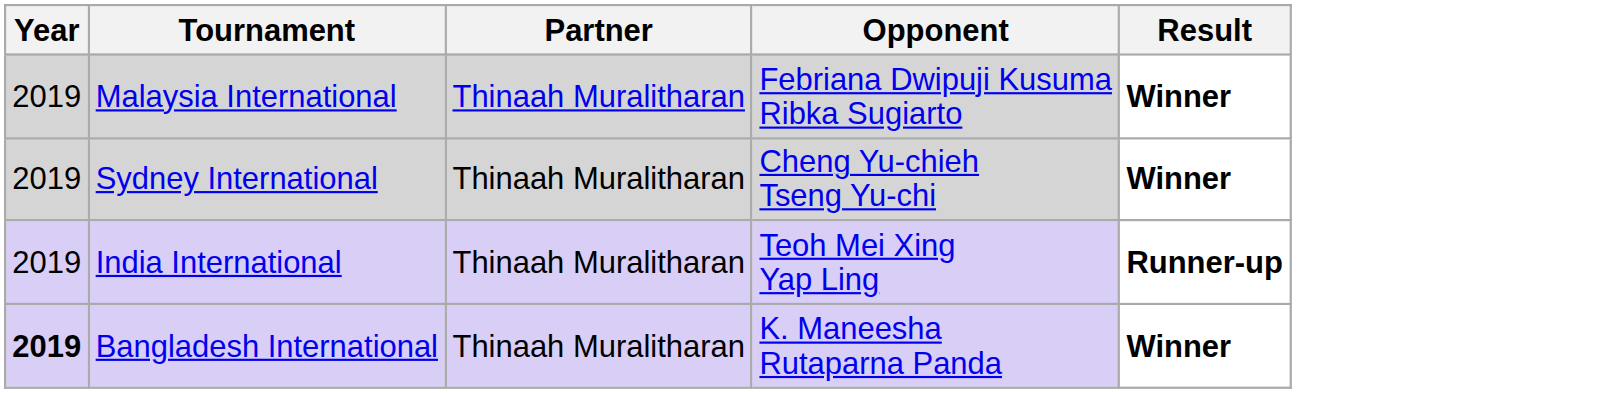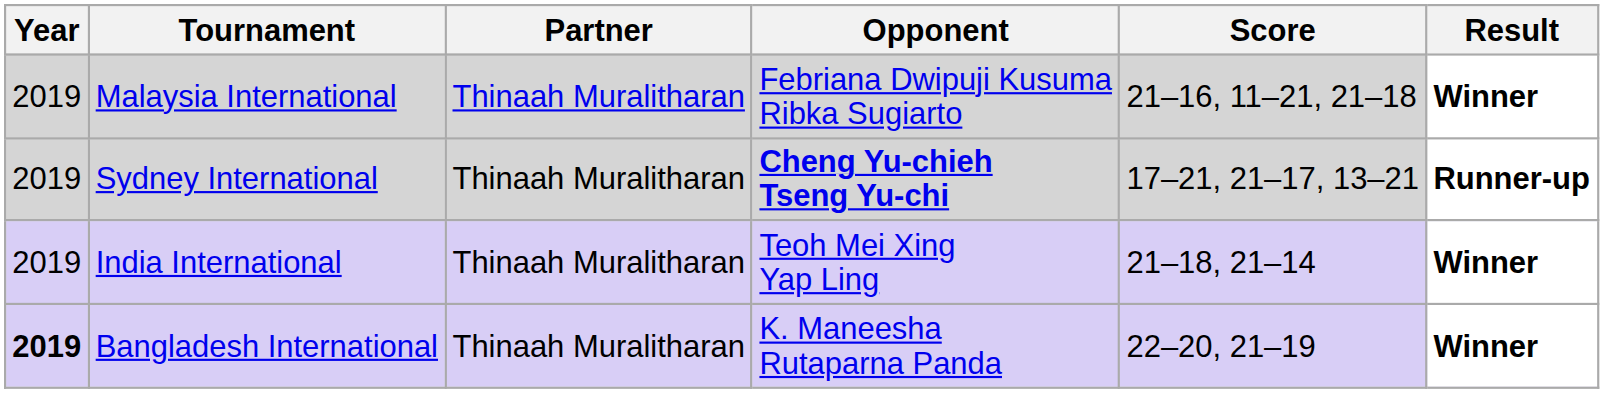+ column: Score | 21–16, 11–21, 21–18 | 17–21, 21–17, 13–21 | 21–18, 21–14 | 22–20, 21–19
Sydney International | Opponent: normal -> bold
Sydney International | Result: Winner -> Runner-up
India International | Result: Runner-up -> Winner
